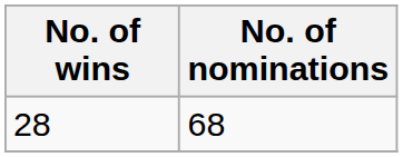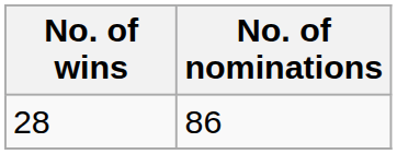28 | No. of nominations: 68 -> 86
